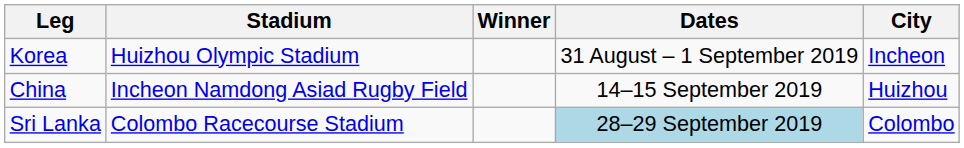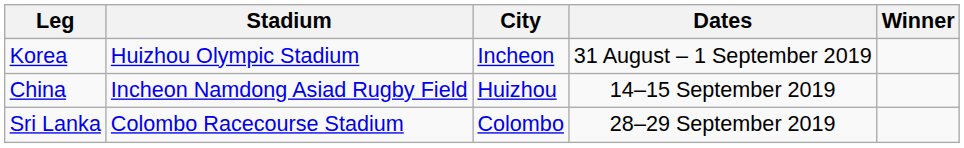columns swapped: City <-> Winner
Sri Lanka | Dates: lightblue background -> no background
